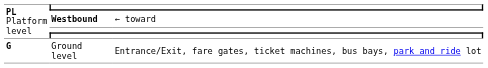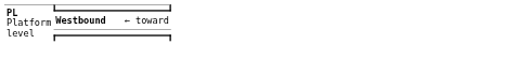- row: G | Ground level | Entrance/Exit, fare gates, ticket machines, bus bays, park and ride lot
